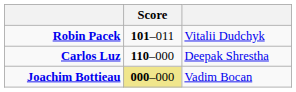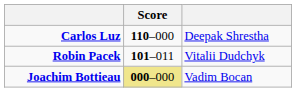rows swapped: Carlos Luz <-> Robin Pacek
